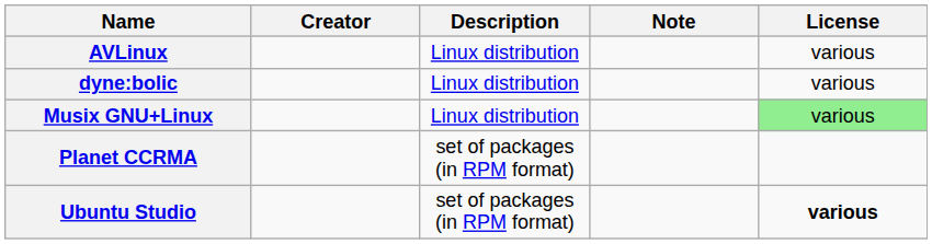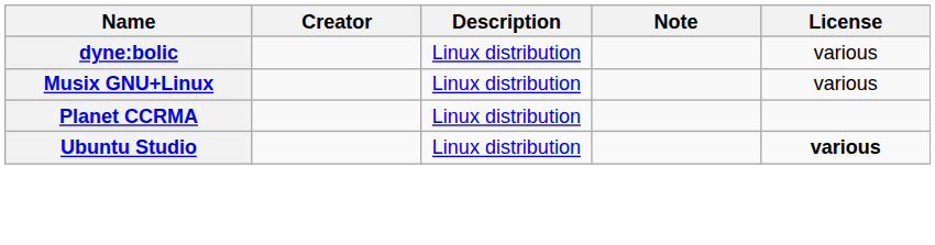- row: AVLinux | Linux distribution | various
Musix GNU+Linux | License: lightgreen background -> no background
Planet CCRMA | Description: set of packages (in RPM format) -> Linux distribution
Ubuntu Studio | Description: set of packages (in RPM format) -> Linux distribution
